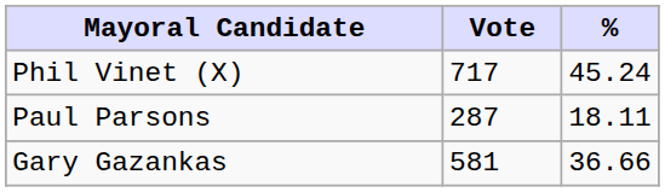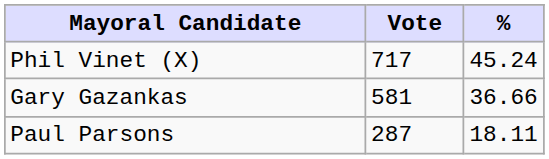rows swapped: Gary Gazankas <-> Paul Parsons
